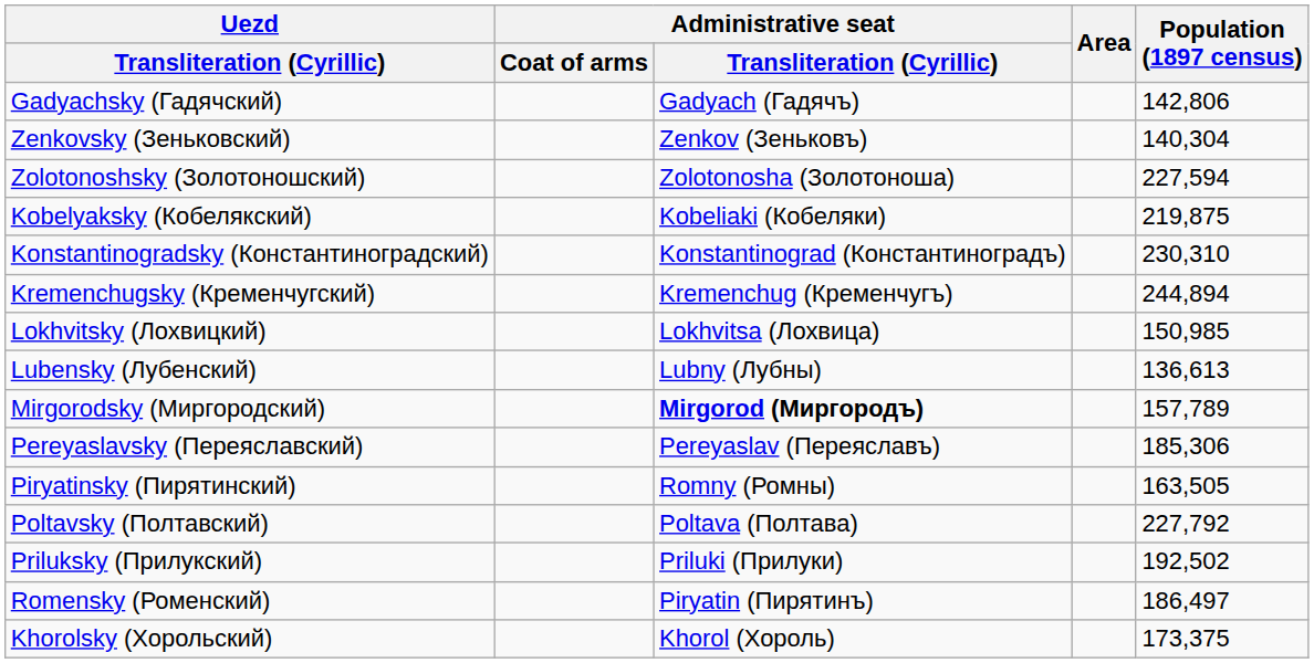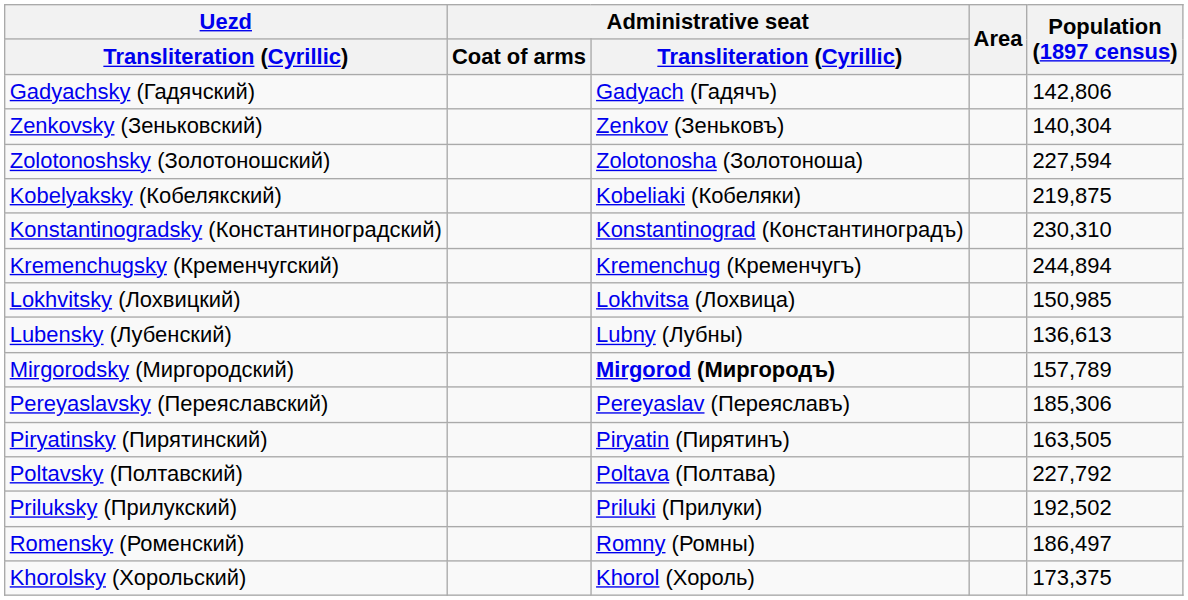Piryatinsky (Пирятинский) | Administrative seat / Transliteration (Cyrillic): Romny (Ромны) -> Piryatin (Пирятинъ)
Romensky (Роменский) | Administrative seat / Transliteration (Cyrillic): Piryatin (Пирятинъ) -> Romny (Ромны)
